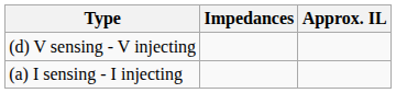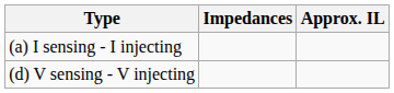rows swapped: (a) I sensing - I injecting <-> (d) V sensing - V injecting
